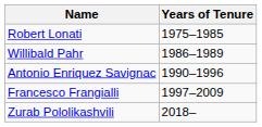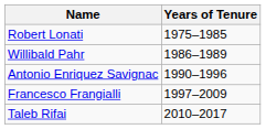+ row: Taleb Rifai | 2010–2017
- row: Zurab Pololikashvili | 2018–
